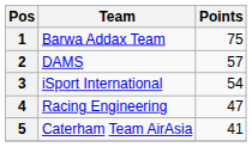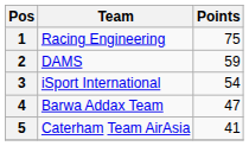1 | Team: Barwa Addax Team -> Racing Engineering
2 | Points: 57 -> 59
4 | Team: Racing Engineering -> Barwa Addax Team
